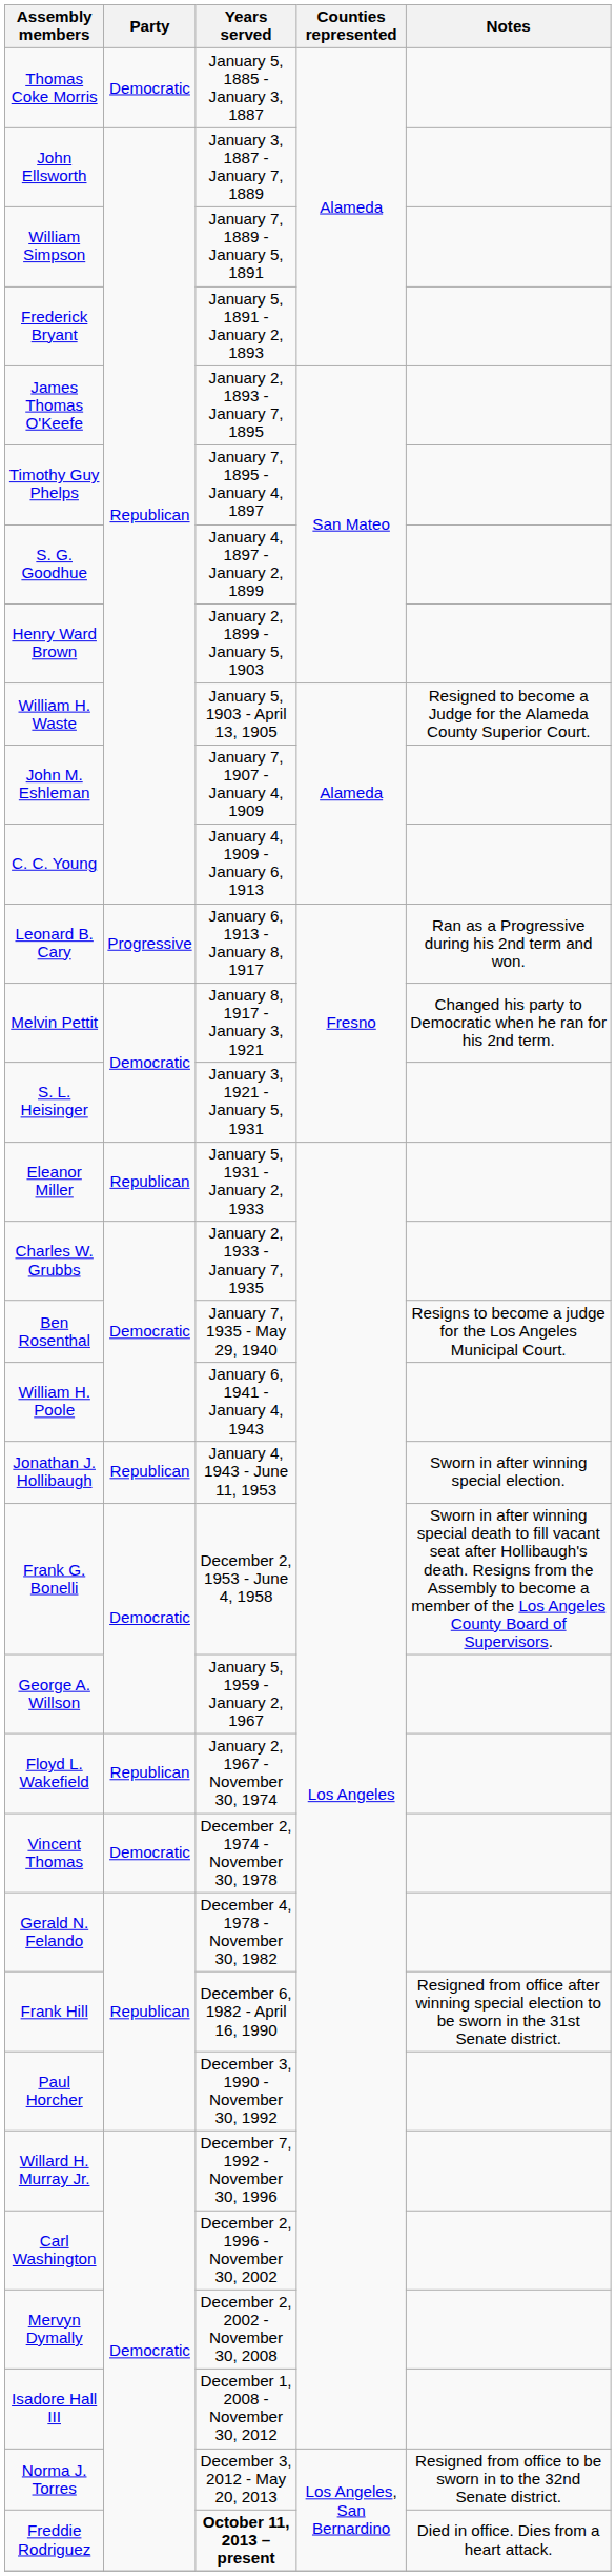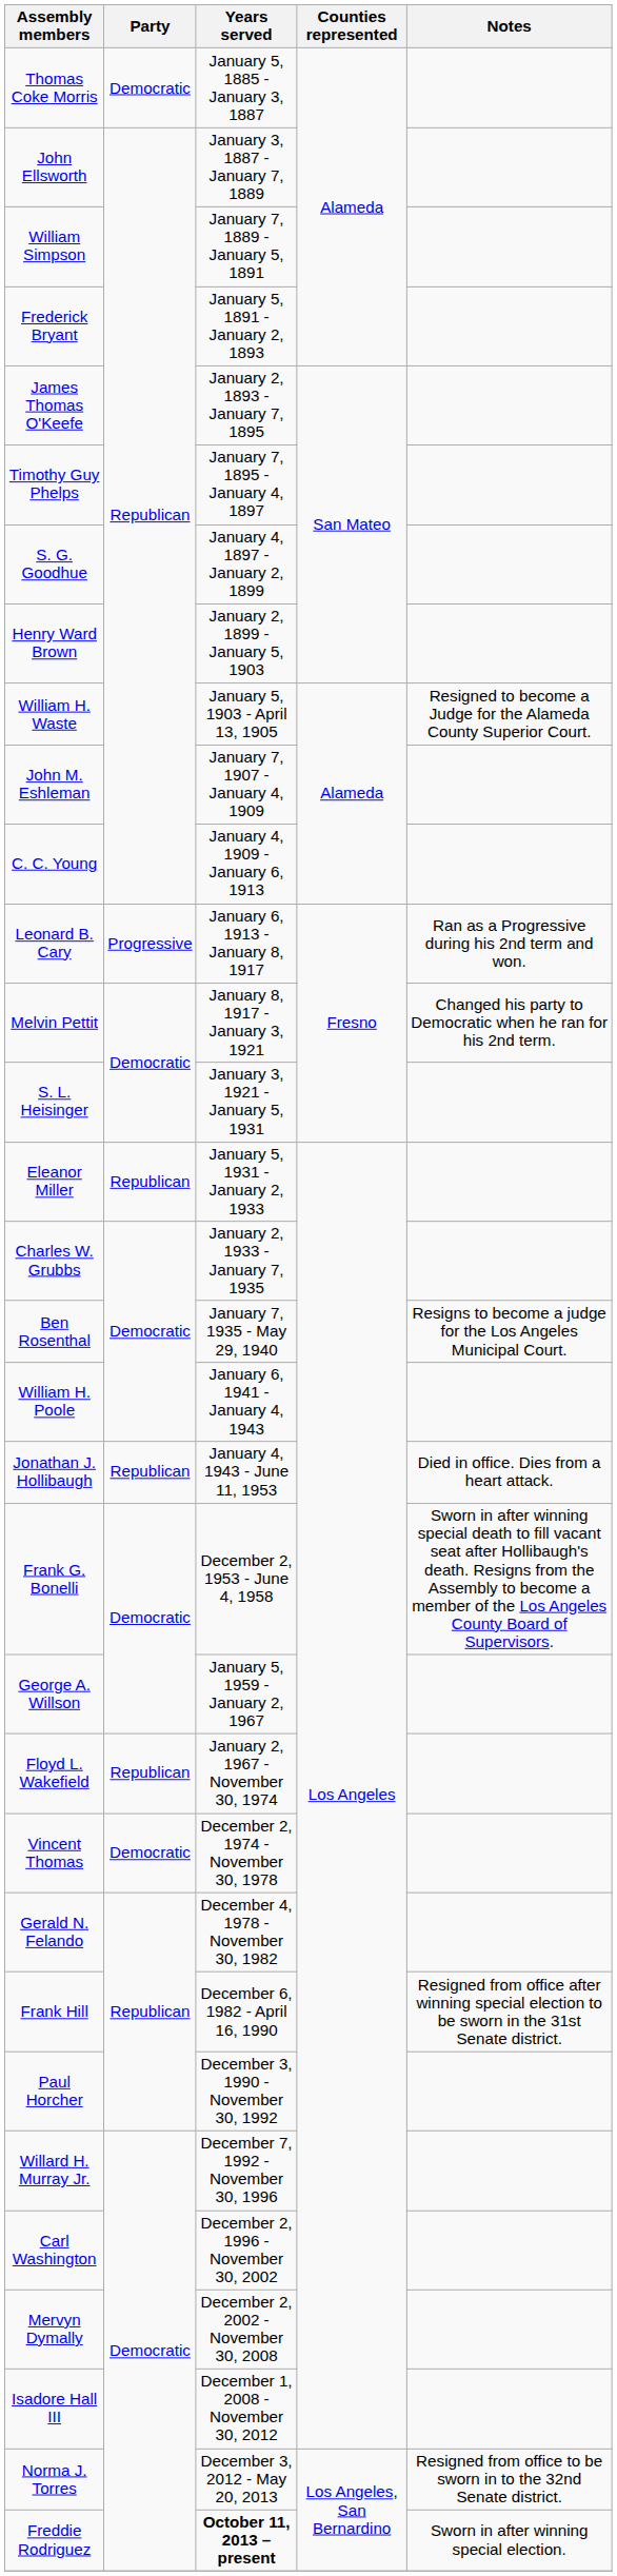Jonathan J. Hollibaugh | Notes: Sworn in after winning special election. -> Died in office. Dies from a heart attack.
Freddie Rodriguez | Notes: Died in office. Dies from a heart attack. -> Sworn in after winning special election.
